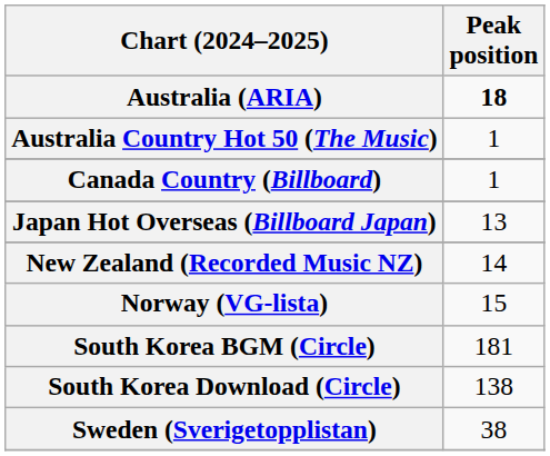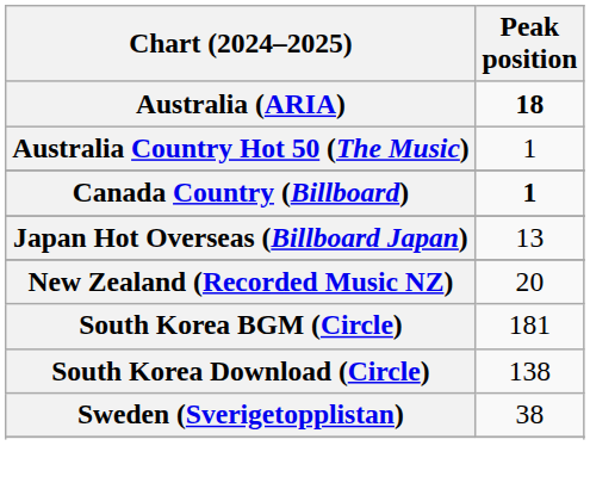Canada Country (Billboard) | Peak position: normal -> bold
New Zealand (Recorded Music NZ) | Peak position: 14 -> 20
- row: Norway (VG-lista) | 15
